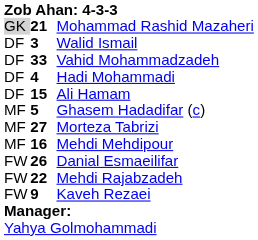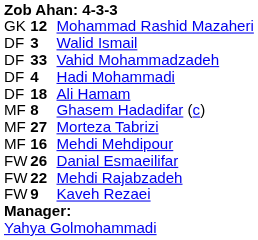Mohammad Rashid Mazaheri | column 1: lightgrey background -> no background
Mohammad Rashid Mazaheri | column 2: 21 -> 12
Ali Hamam | column 2: 15 -> 18
Ghasem Hadadifar (c) | column 2: 5 -> 8
